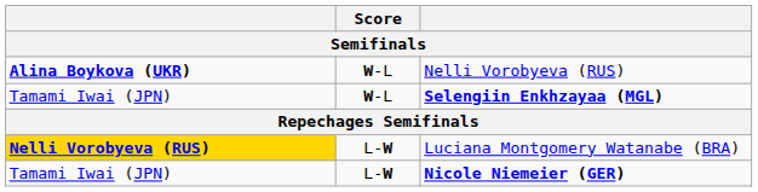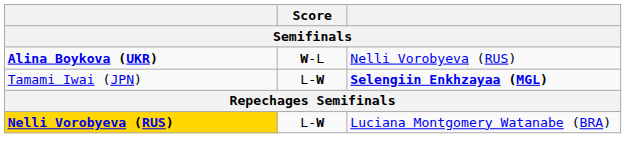Selengiin Enkhzayaa (MGL) | Score: W-L -> L-W
- row: Tamami Iwai (JPN) | L-W | Nicole Niemeier (GER)
